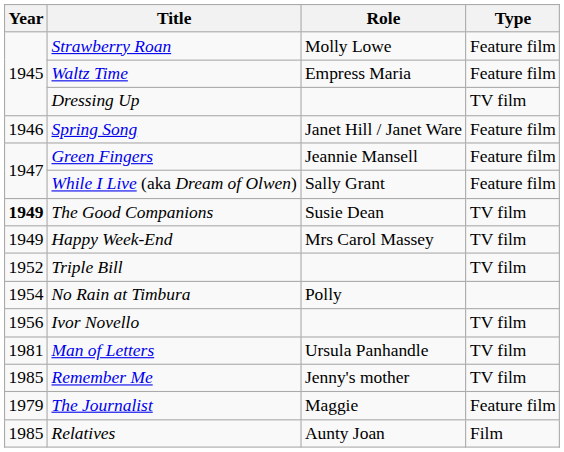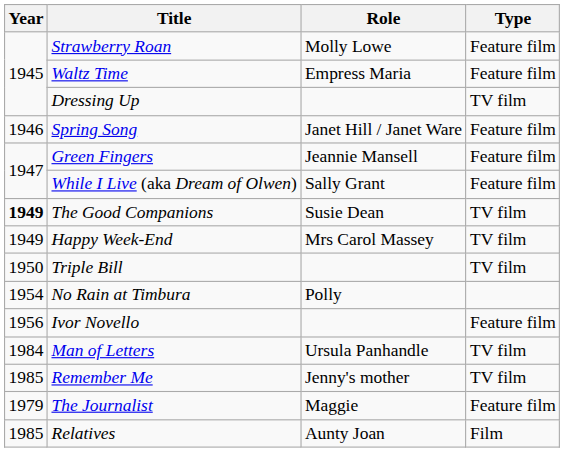Triple Bill | Year: 1952 -> 1950
Ivor Novello | Type: TV film -> Feature film
Man of Letters | Year: 1981 -> 1984
